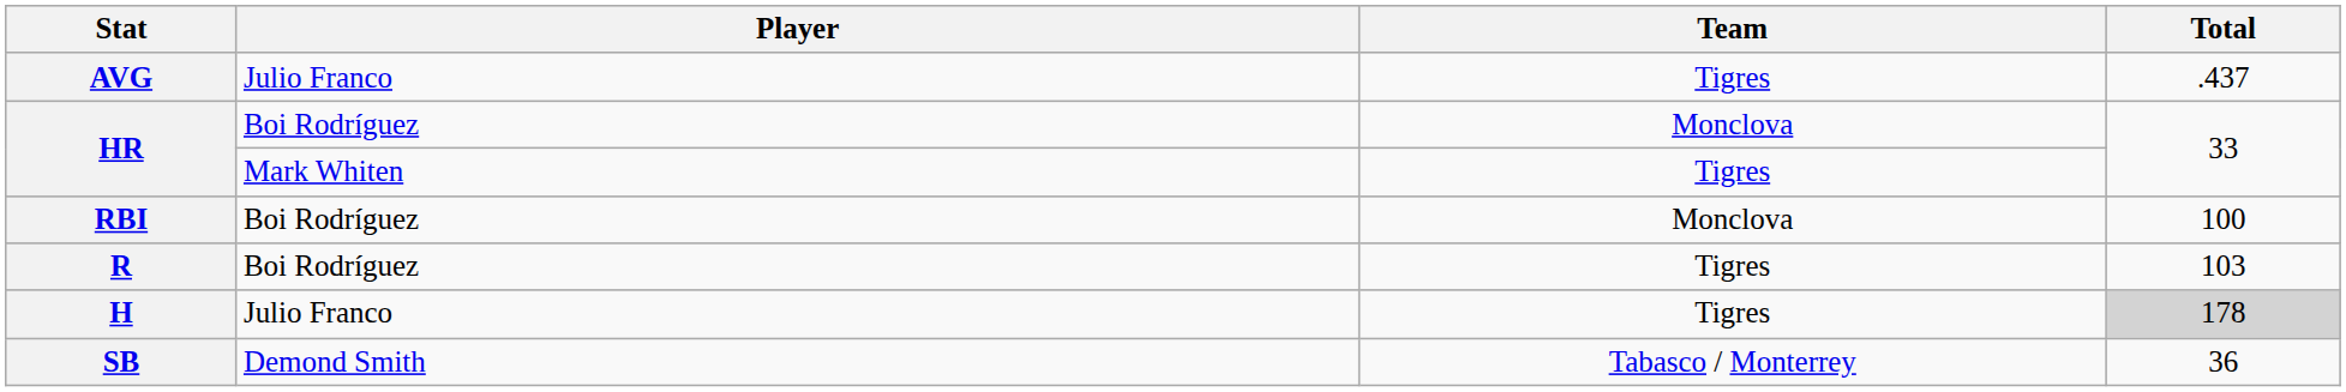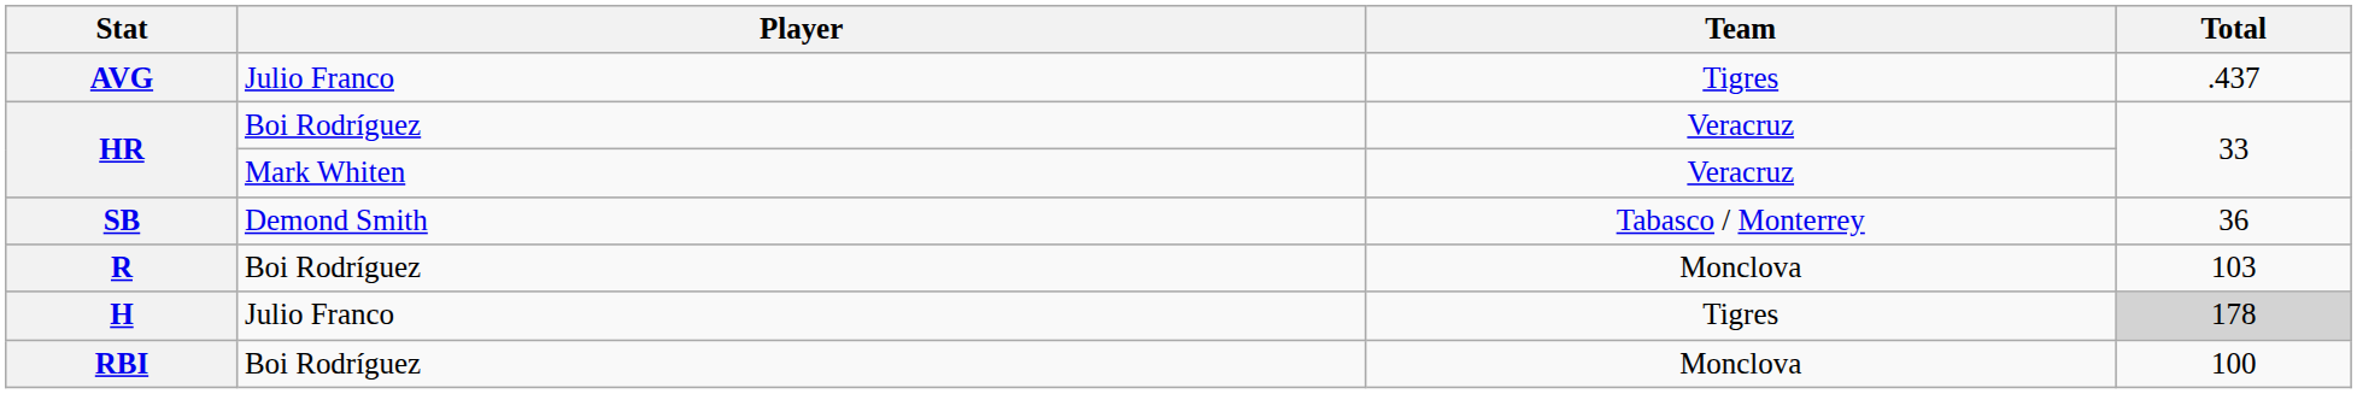HR / Boi Rodríguez | Team: Monclova -> Veracruz
HR / Mark Whiten | Team: Tigres -> Veracruz
rows swapped: RBI <-> SB
R | Team: Tigres -> Monclova
